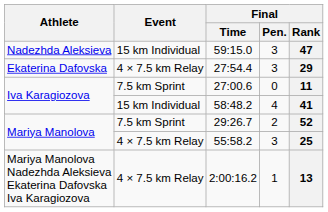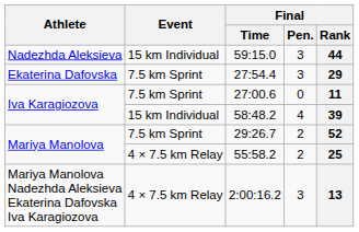59:15.0 | Final / Rank: 47 -> 44
27:54.4 | Event: 4 × 7.5 km Relay -> 7.5 km Sprint
58:48.2 | Final / Rank: 41 -> 39
55:58.2 | Final / Pen.: 3 -> 2
2:00:16.2 | Final / Pen.: 1 -> 3
